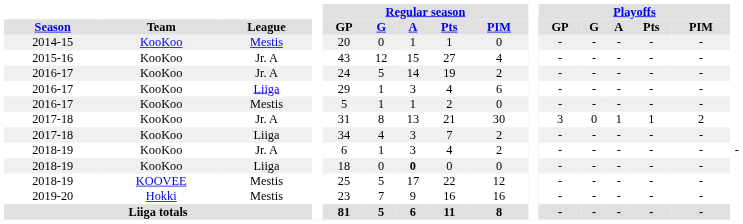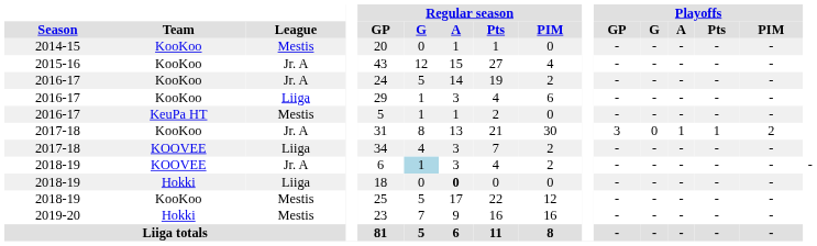2016-17 / Mestis | Team: KooKoo -> KeuPa HT
2017-18 / Liiga | Team: KooKoo -> KOOVEE
2018-19 / Jr. A | Team: KooKoo -> KOOVEE
2018-19 / Jr. A | Regular season / G: no background -> lightblue background
2018-19 / Liiga | Team: KooKoo -> Hokki
2018-19 / Mestis | Team: KOOVEE -> KooKoo
